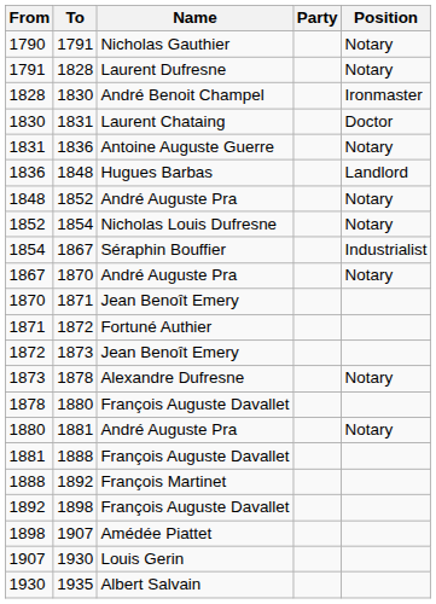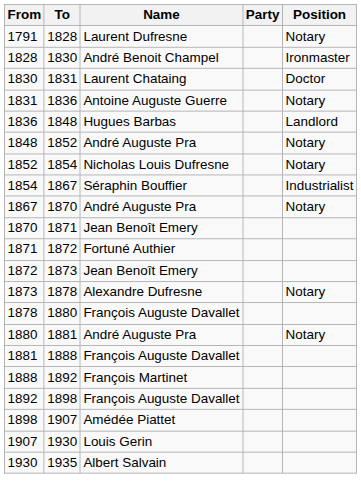- row: 1790 | 1791 | Nicholas Gauthier | Notary
